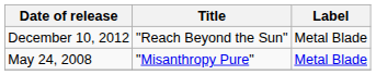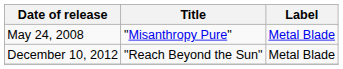rows swapped: May 24, 2008 <-> December 10, 2012
